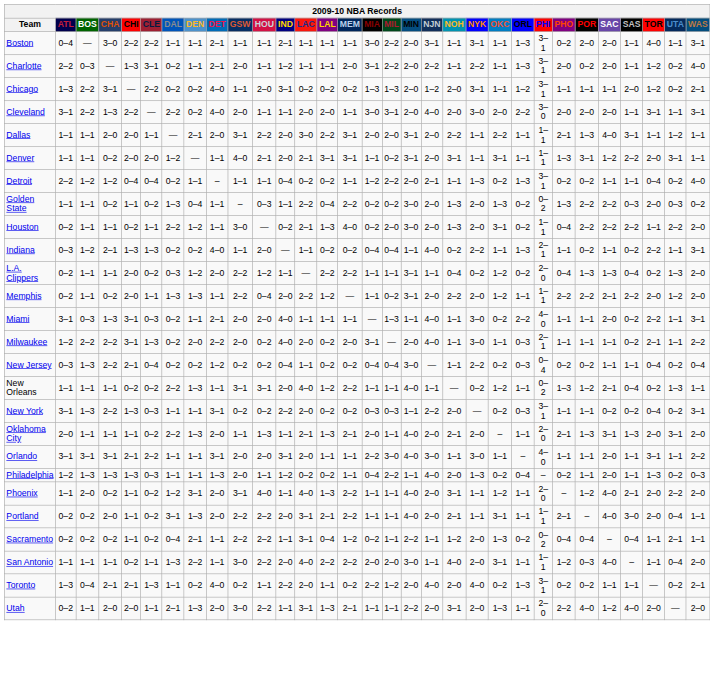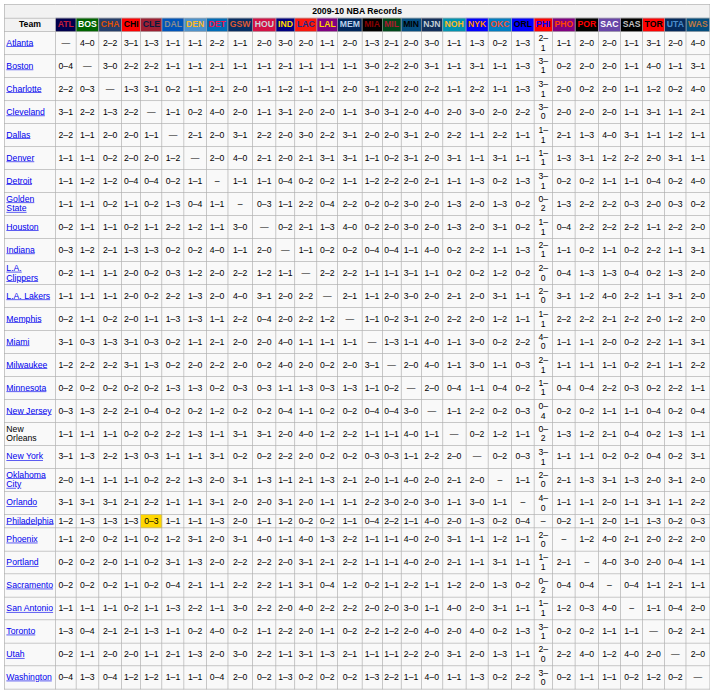+ row: Atlanta | — | 4–0 | 2–2 | 3–1 | 1–3 | 1–1 | 1–1 | 2–2 | 1–1 | 2–0 | 3–0 | 2–0 | 1–1 | 2–0 | 1–3 | 2–1 | 2–0 | 3–0 | 1–1 | 1–3 | 0–2 | 1–3 | 2–1 | 1–1 | 2–0 | 2–0 | 1–1 | 3–1 | 2–0 | 4–0
- row: Chicago | 1–3 | 2–2 | 3–1 | — | 2–2 | 0–2 | 0–2 | 4–0 | 1–1 | 2–0 | 3–1 | 0–2 | 0–2 | 0–2 | 1–3 | 1–3 | 2–0 | 1–2 | 2–0 | 3–1 | 1–1 | 1–2 | 3–1 | 1–1 | 1–1 | 1–1 | 2–0 | 1–2 | 0–2 | 2–1
Cleveland | DAL: 2–2 -> 1–1
Cleveland | IND: 1–1 -> 3–1
Cleveland | WAS: 3–1 -> 2–1
Dallas | ATL: 1–1 -> 2–2
Denver | DET: 1–1 -> 2–0
Detroit | ATL: 2–2 -> 1–1
L.A. Clippers | NOH: 0–4 -> 0–2
+ row: L.A. Lakers | 1–1 | 1–1 | 1–1 | 2–0 | 0–2 | 2–2 | 1–3 | 2–0 | 4–0 | 3–1 | 2–0 | 2–2 | — | 2–1 | 1–1 | 2–0 | 3–0 | 2–0 | 2–1 | 2–0 | 3–1 | 1–1 | 2–0 | 3–1 | 1–2 | 4–0 | 2–2 | 1–1 | 3–1 | 2–0
+ row: Minnesota | 0–2 | 0–2 | 0–2 | 0–2 | 0–2 | 1–3 | 1–3 | 0–2 | 0–3 | 0–3 | 1–1 | 1–3 | 0–3 | 1–3 | 1–1 | 0–2 | — | 2–0 | 0–4 | 1–1 | 0–4 | 0–2 | 1–1 | 0–4 | 0–4 | 2–2 | 0–3 | 0–2 | 2–2 | 1–1
Oklahoma City | GSW: 1–1 -> 3–1
Orlando | MIN: 4–0 -> 2–0
Philadelphia | CLE: no background -> gold background
+ row: Washington | 0–4 | 1–3 | 0–4 | 1–2 | 1–2 | 1–1 | 1–1 | 0–4 | 2–0 | 0–2 | 1–3 | 0–2 | 0–2 | 0–2 | 1–3 | 2–2 | 1–1 | 4–0 | 1–1 | 1–3 | 0–2 | 2–2 | 3–0 | 0–2 | 1–1 | 1–1 | 0–2 | 1–2 | 0–2 | —
